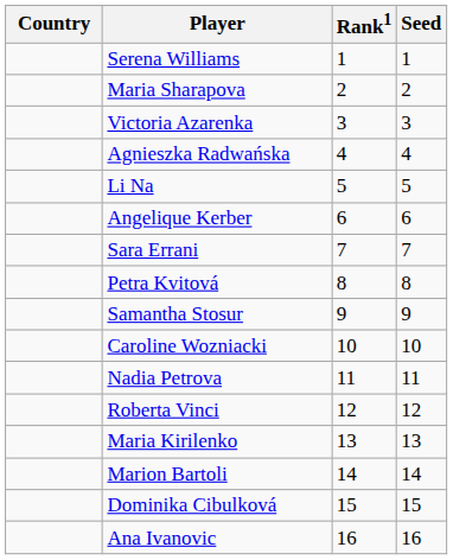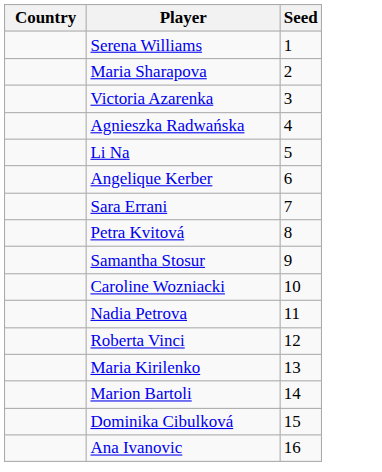- column: Rank1 | 1 | 2 | 3 | 4 | 5 | 6 | 7 | 8 | 9 | 10 | 11 | 12 | 13 | 14 | 15 | 16
